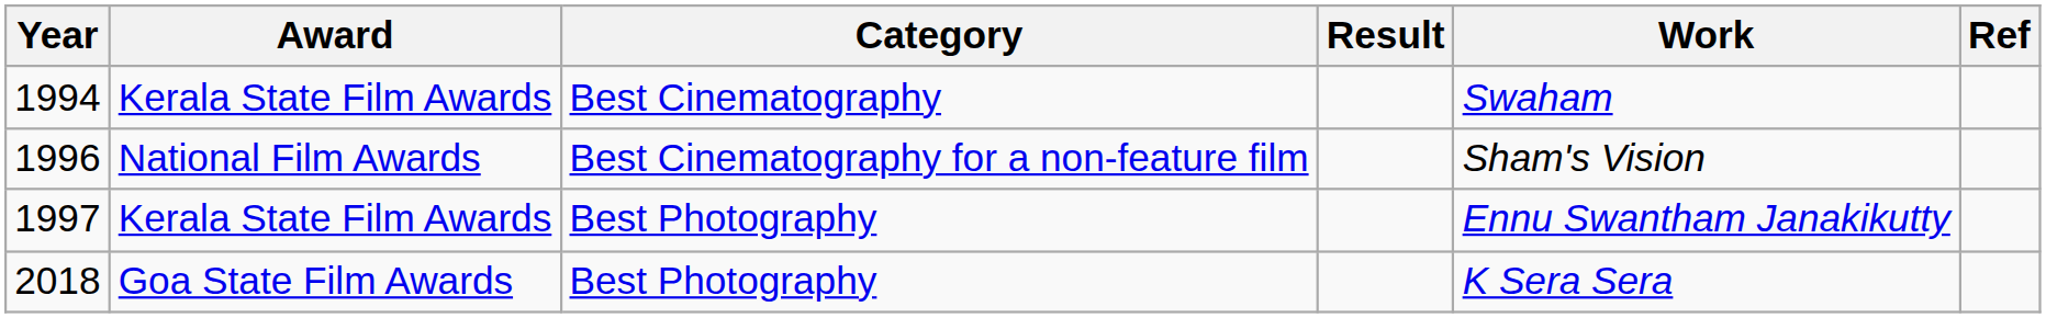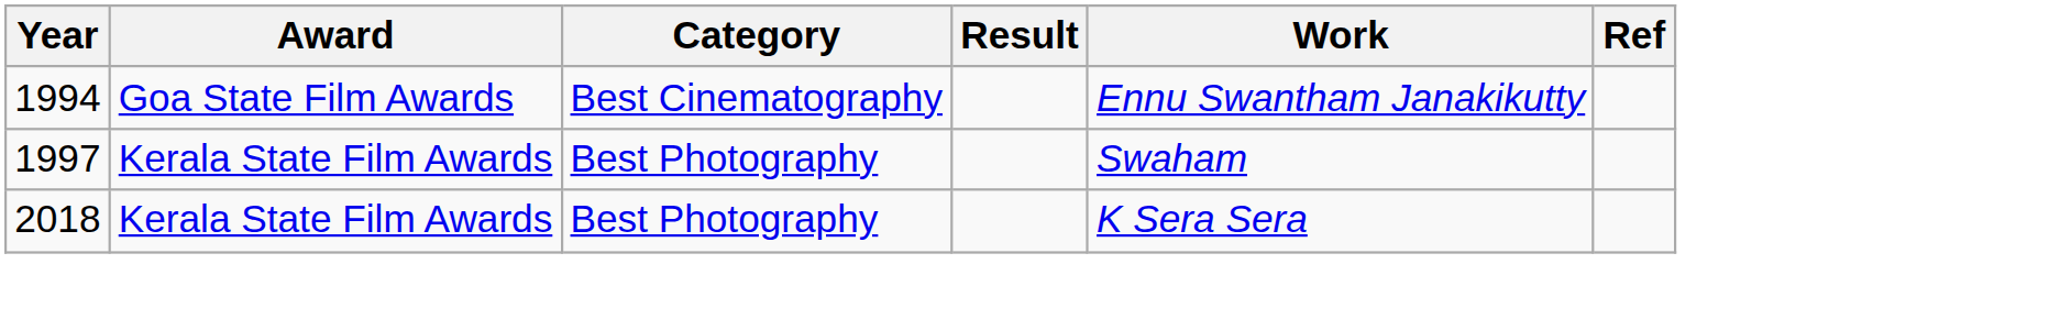1994 | Award: Kerala State Film Awards -> Goa State Film Awards
1994 | Work: Swaham -> Ennu Swantham Janakikutty
- row: 1996 | National Film Awards | Best Cinematography for a non-feature film | Sham's Vision
1997 | Work: Ennu Swantham Janakikutty -> Swaham
2018 | Award: Goa State Film Awards -> Kerala State Film Awards
